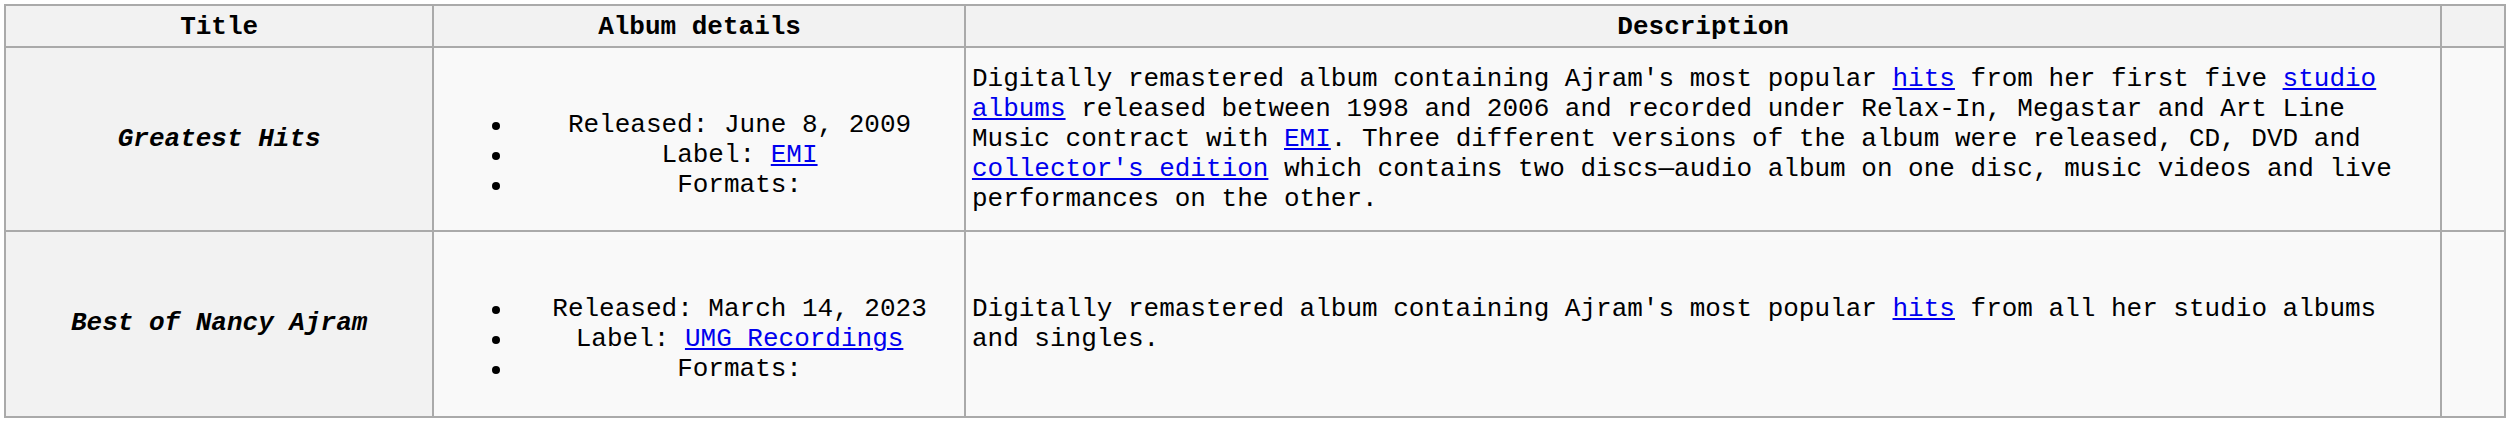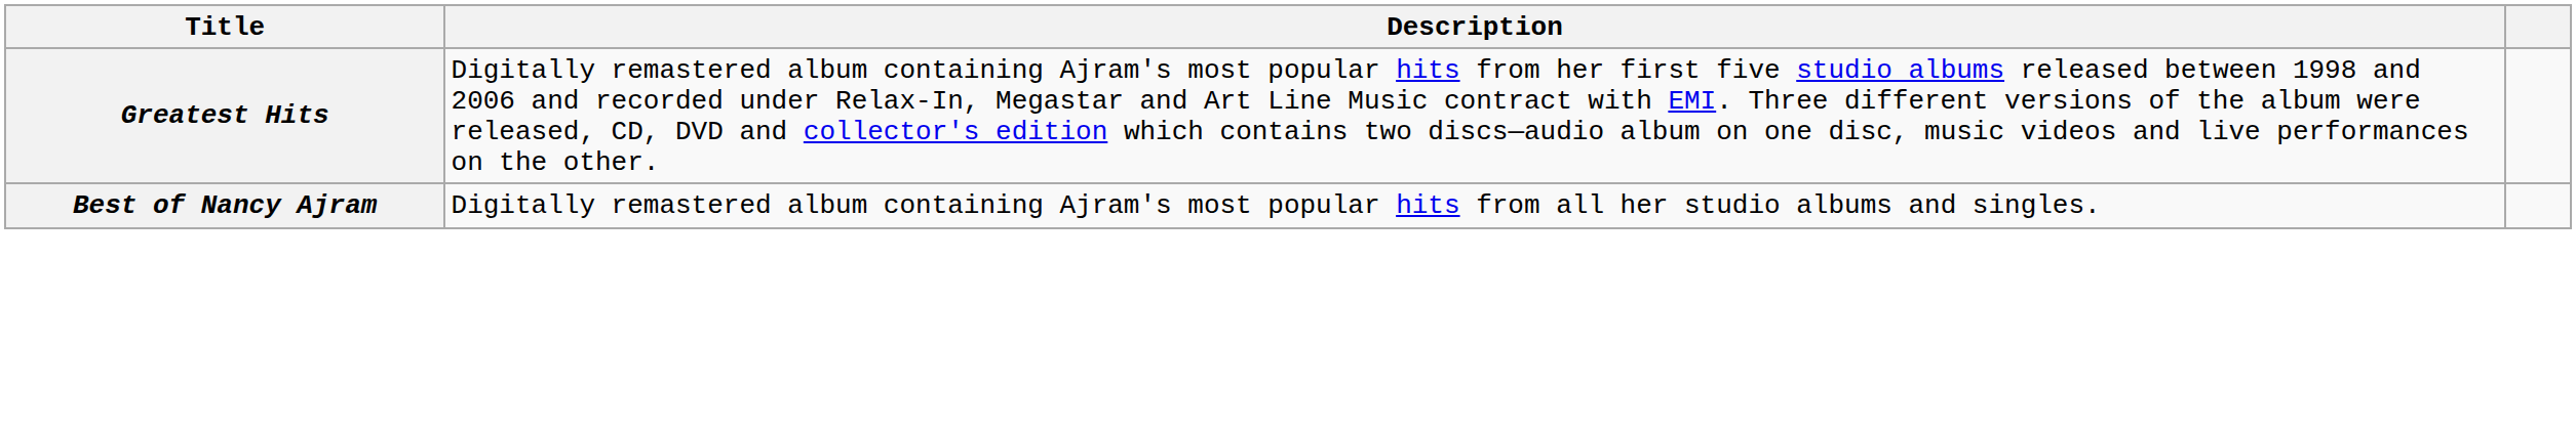- column: Album details | Released: June 8, 2009 Label: EMI Formats: | Released: March 14, 2023 Label: UMG Recordings Formats:
